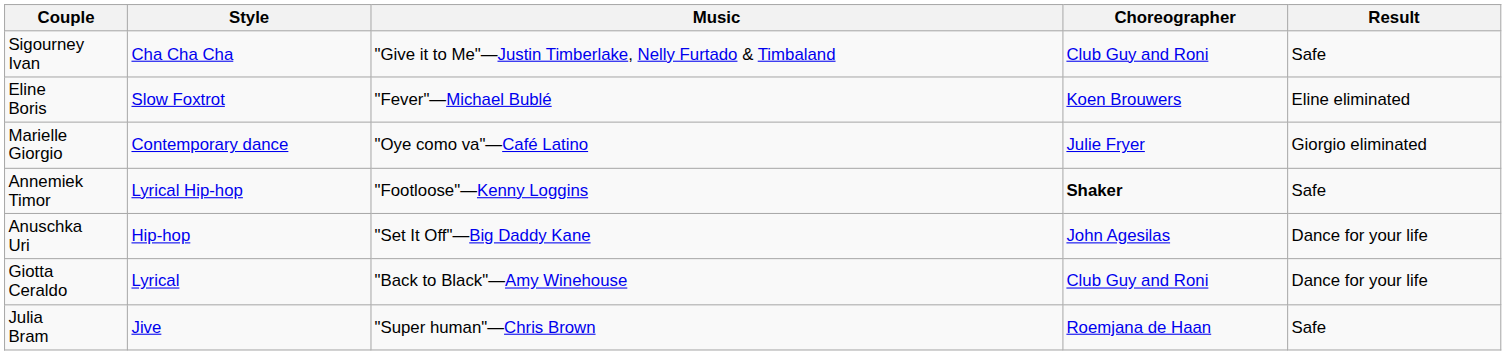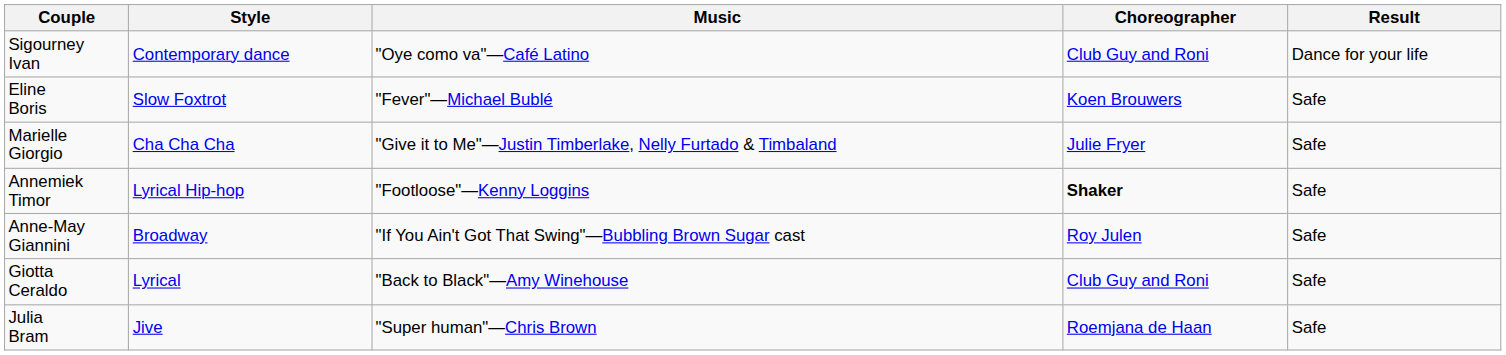Sigourney Ivan | Style: Cha Cha Cha -> Contemporary dance
Sigourney Ivan | Music: "Give it to Me"—Justin Timberlake, Nelly Furtado & Timbaland -> "Oye como va"—Café Latino
Sigourney Ivan | Result: Safe -> Dance for your life
Eline Boris | Result: Eline eliminated -> Safe
Marielle Giorgio | Style: Contemporary dance -> Cha Cha Cha
Marielle Giorgio | Music: "Oye como va"—Café Latino -> "Give it to Me"—Justin Timberlake, Nelly Furtado & Timbaland
Marielle Giorgio | Result: Giorgio eliminated -> Safe
+ row: Anne-May Giannini | Broadway | "If You Ain't Got That Swing"—Bubbling Brown Sugar cast | Roy Julen | Safe
- row: Anuschka Uri | Hip-hop | "Set It Off"—Big Daddy Kane | John Agesilas | Dance for your life
Giotta Ceraldo | Result: Dance for your life -> Safe
